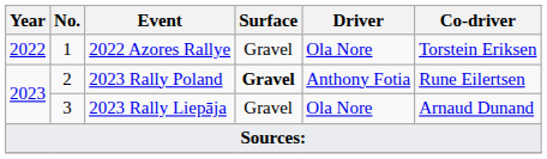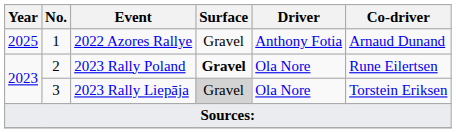2022 Azores Rallye | Year: 2022 -> 2025
2022 Azores Rallye | Driver: Ola Nore -> Anthony Fotia
2022 Azores Rallye | Co-driver: Torstein Eriksen -> Arnaud Dunand
2023 Rally Poland | Driver: Anthony Fotia -> Ola Nore
2023 Rally Liepāja | Surface: no background -> lightgrey background
2023 Rally Liepāja | Co-driver: Arnaud Dunand -> Torstein Eriksen
